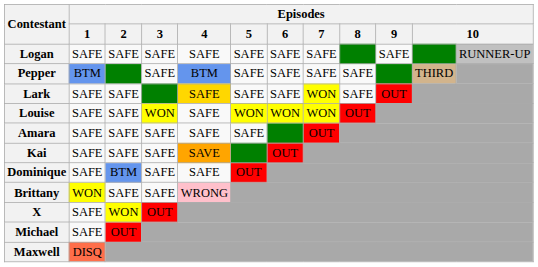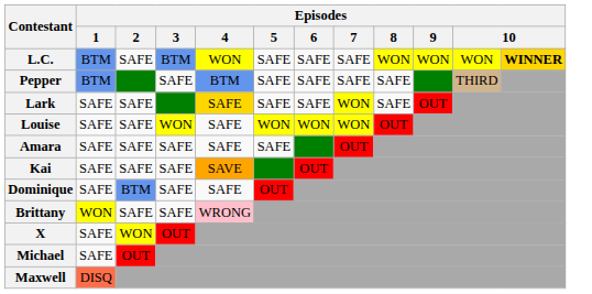+ row: L.C. | BTM | SAFE | BTM | WON | SAFE | SAFE | SAFE | WON | WON | WON | WINNER
- row: Logan | SAFE | SAFE | SAFE | SAFE | SAFE | SAFE | SAFE | SAFE | RUNNER-UP
